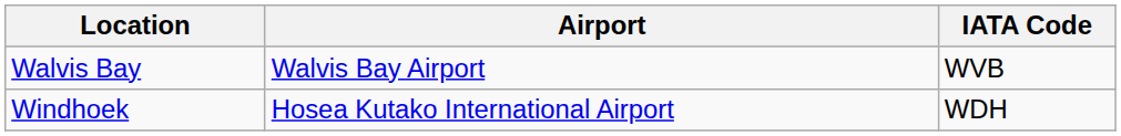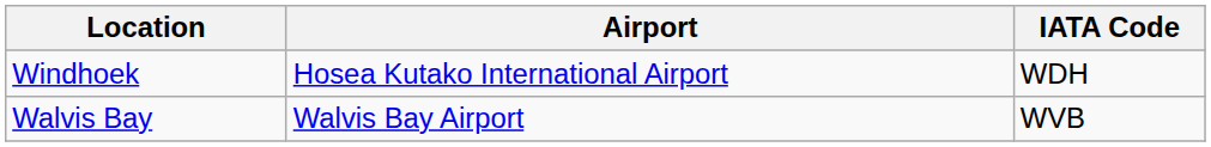rows swapped: Windhoek <-> Walvis Bay
